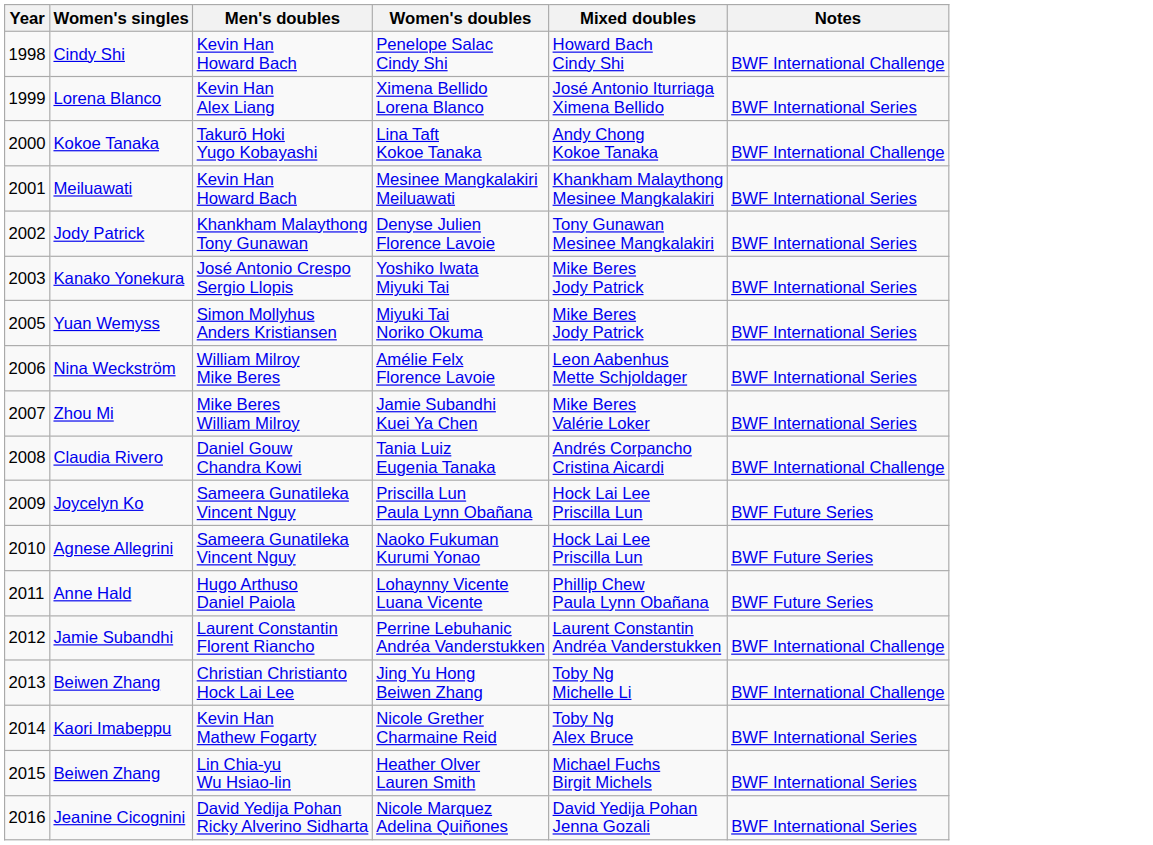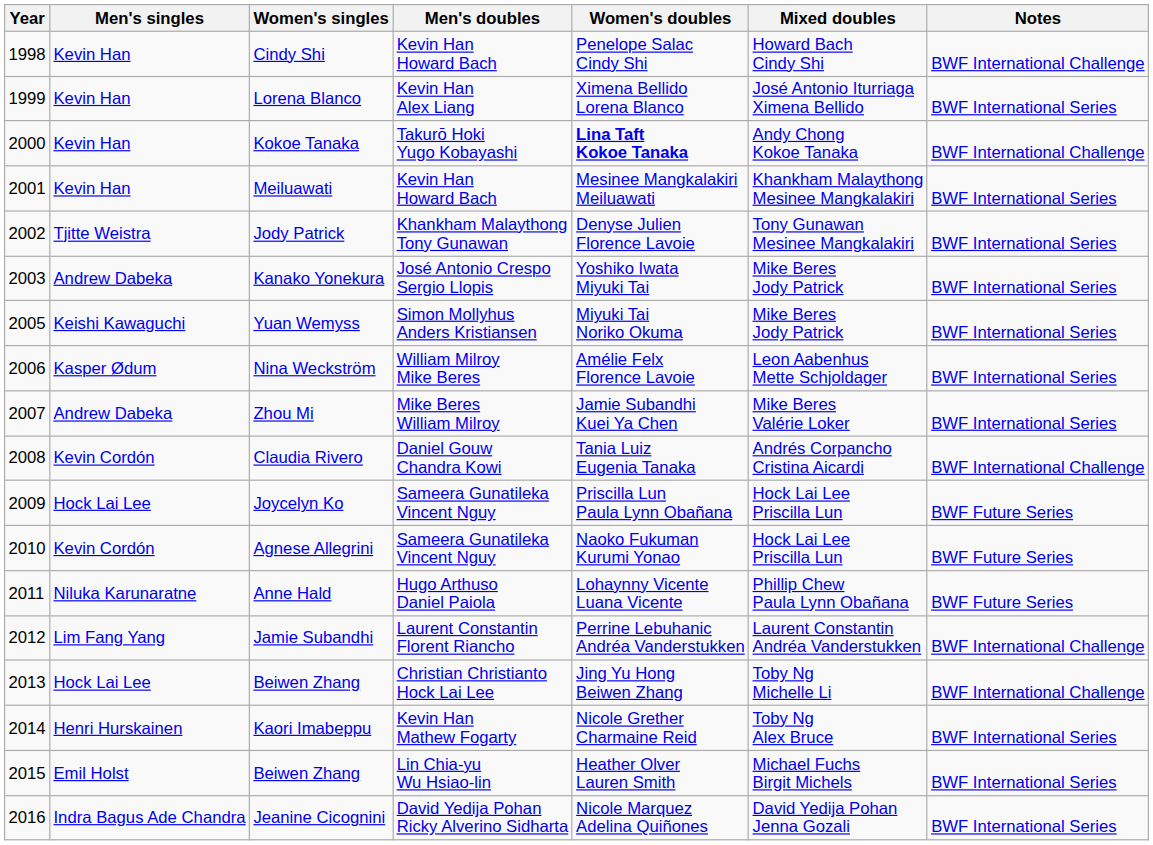+ column: Men's singles | Kevin Han | Kevin Han | Kevin Han | Kevin Han | Tjitte Weistra | Andrew Dabeka | Keishi Kawaguchi | Kasper Ødum | Andrew Dabeka | Kevin Cordón | Hock Lai Lee | Kevin Cordón | Niluka Karunaratne | Lim Fang Yang | Hock Lai Lee | Henri Hurskainen | Emil Holst | Indra Bagus Ade Chandra
Kokoe Tanaka | Women's doubles: normal -> bold
